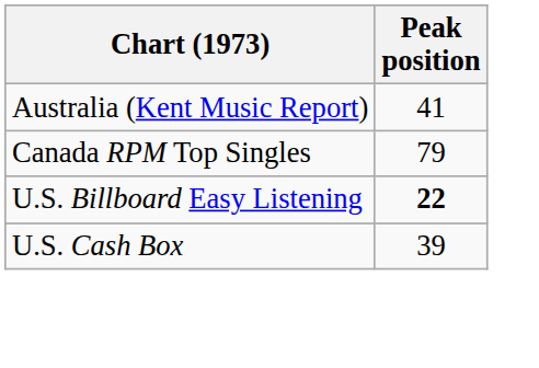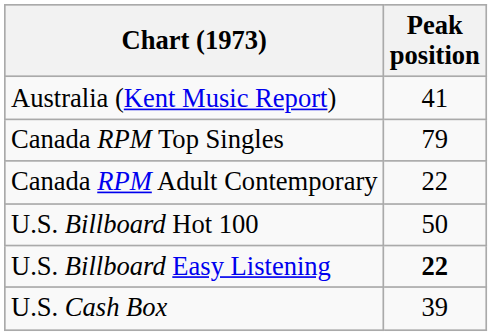+ row: Canada RPM Adult Contemporary | 22
+ row: U.S. Billboard Hot 100 | 50
